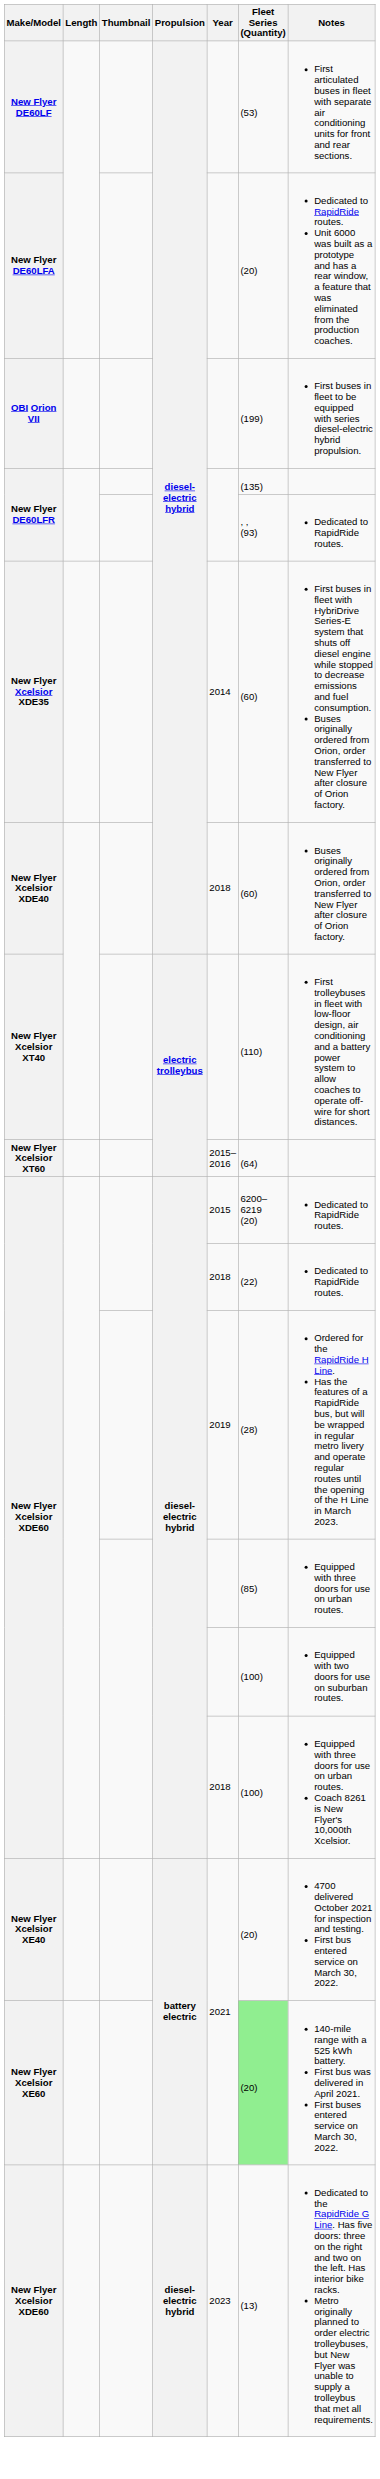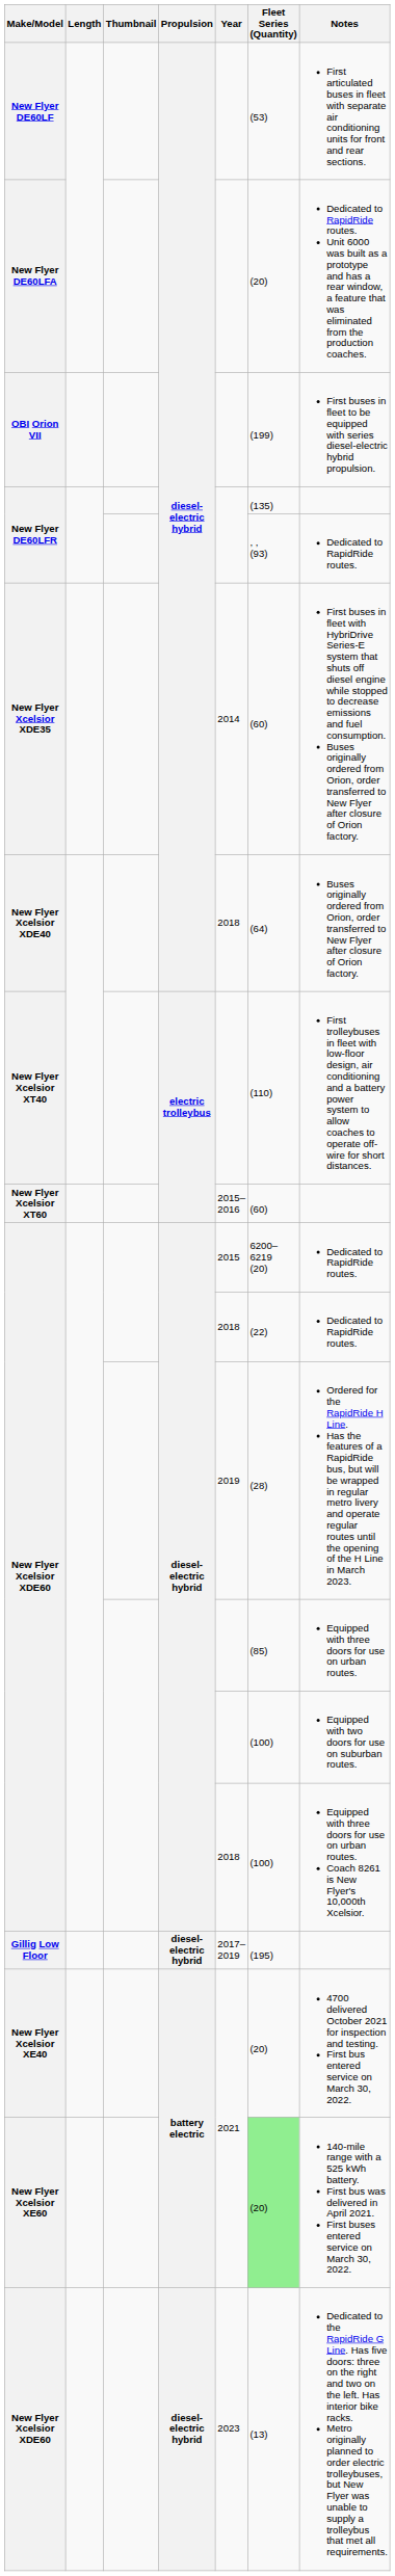New Flyer Xcelsior XDE40 | Fleet Series (Quantity): (60) -> (64)
New Flyer Xcelsior XT60 | Fleet Series (Quantity): (64) -> (60)
+ row: Gillig Low Floor | diesel-electric hybrid | 2017–2019 | (195)
